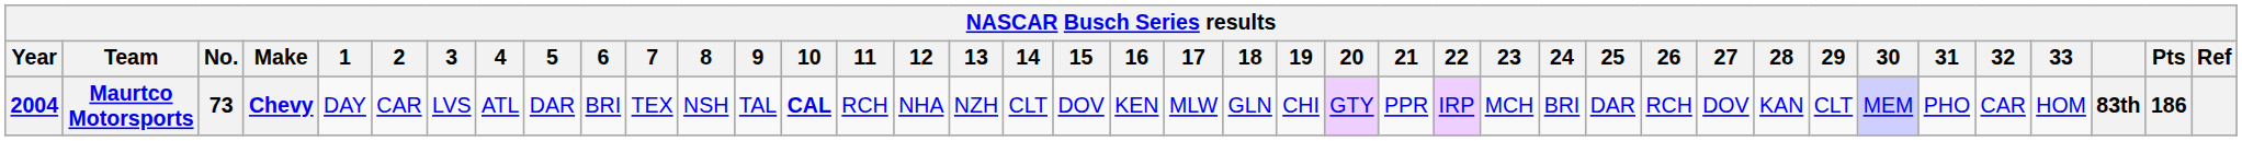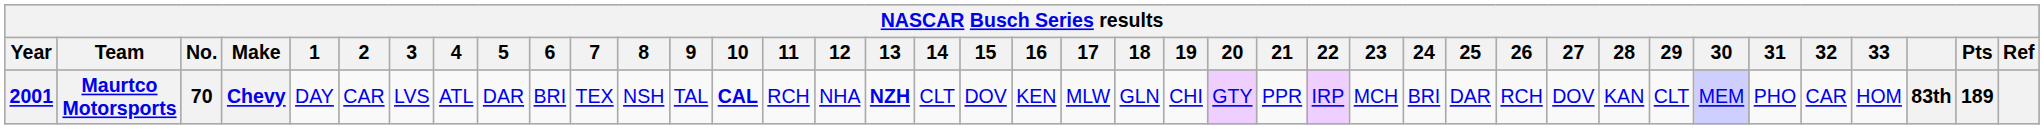Maurtco Motorsports | Year: 2004 -> 2001
Maurtco Motorsports | No.: 73 -> 70
Maurtco Motorsports | 13: normal -> bold
Maurtco Motorsports | Pts: 186 -> 189
